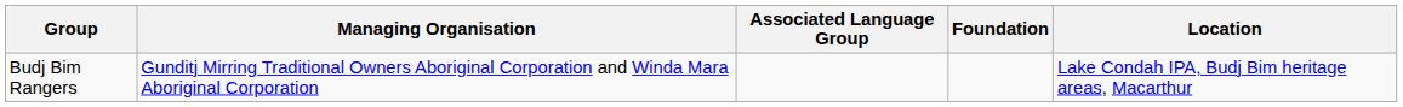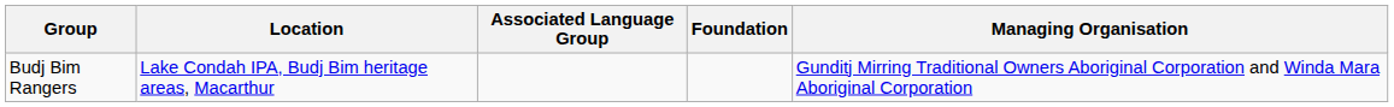columns swapped: Location <-> Managing Organisation
